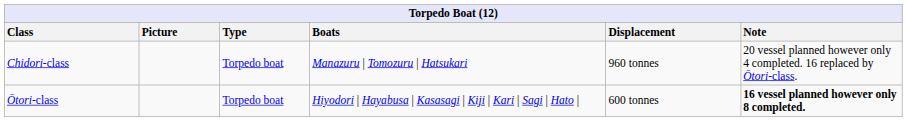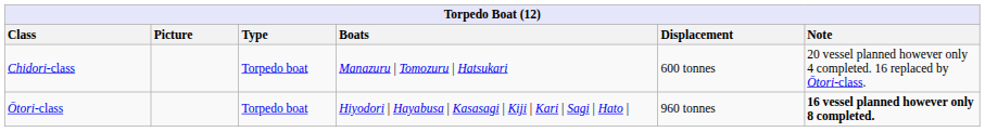Chidori-class | Displacement: 960 tonnes -> 600 tonnes
Ōtori-class | Displacement: 600 tonnes -> 960 tonnes
